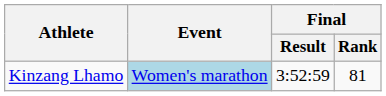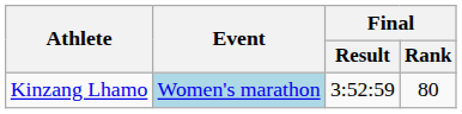Kinzang Lhamo | Final / Rank: 81 -> 80
